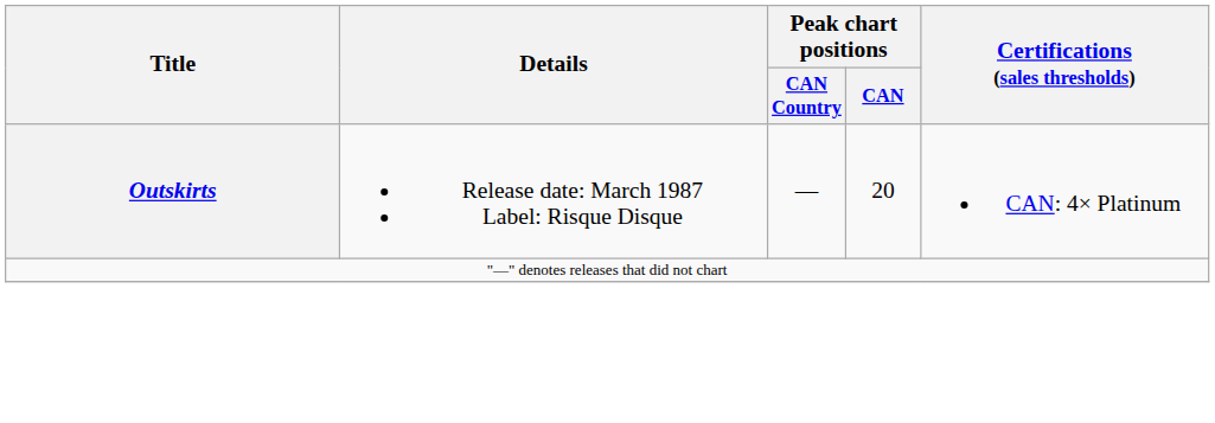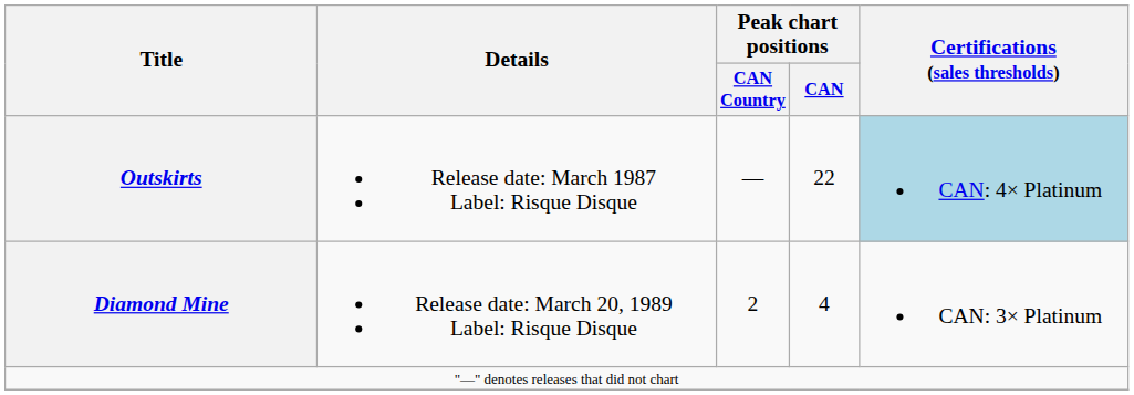Outskirts | Peak chart positions / CAN: 20 -> 22
Outskirts | Certifications (sales thresholds): no background -> lightblue background
+ row: Diamond Mine | Release date: March 20, 1989 Label: Risque Disque | 2 | 4 | CAN: 3× Platinum
